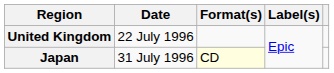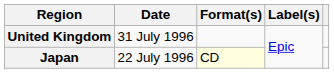United Kingdom | Date: 22 July 1996 -> 31 July 1996
Japan | Date: 31 July 1996 -> 22 July 1996
